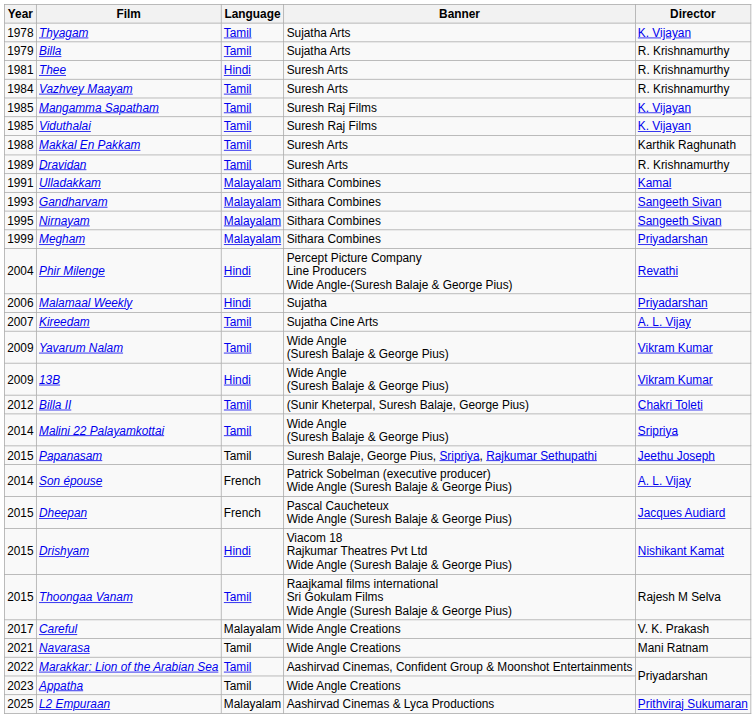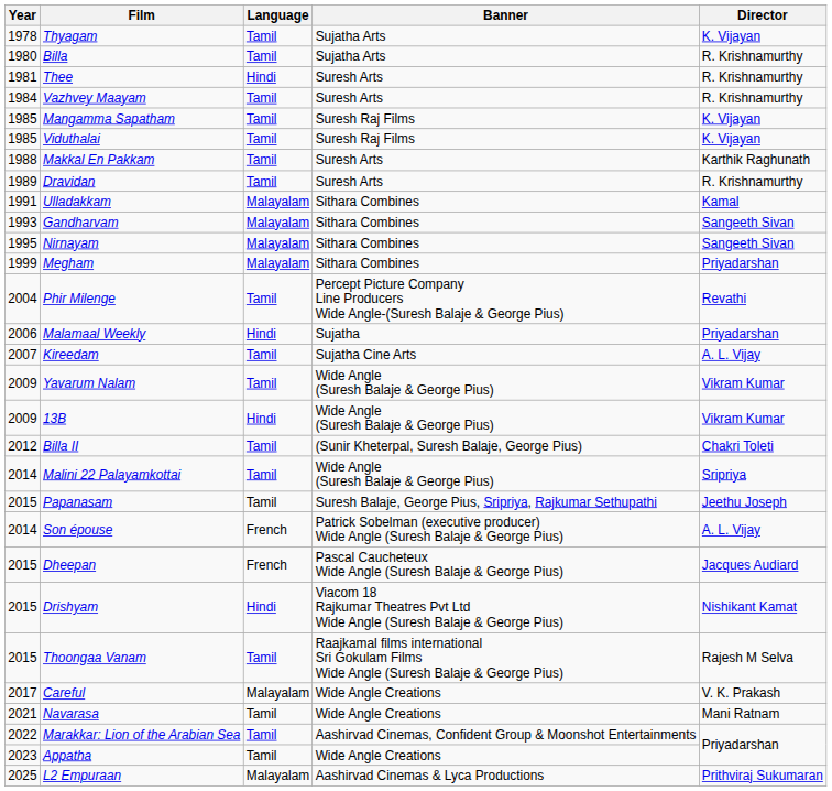Billa | Year: 1979 -> 1980
Phir Milenge | Language: Hindi -> Tamil
